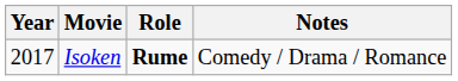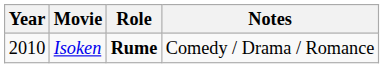Isoken | Year: 2017 -> 2010
